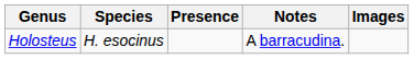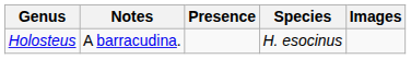columns swapped: Species <-> Notes
